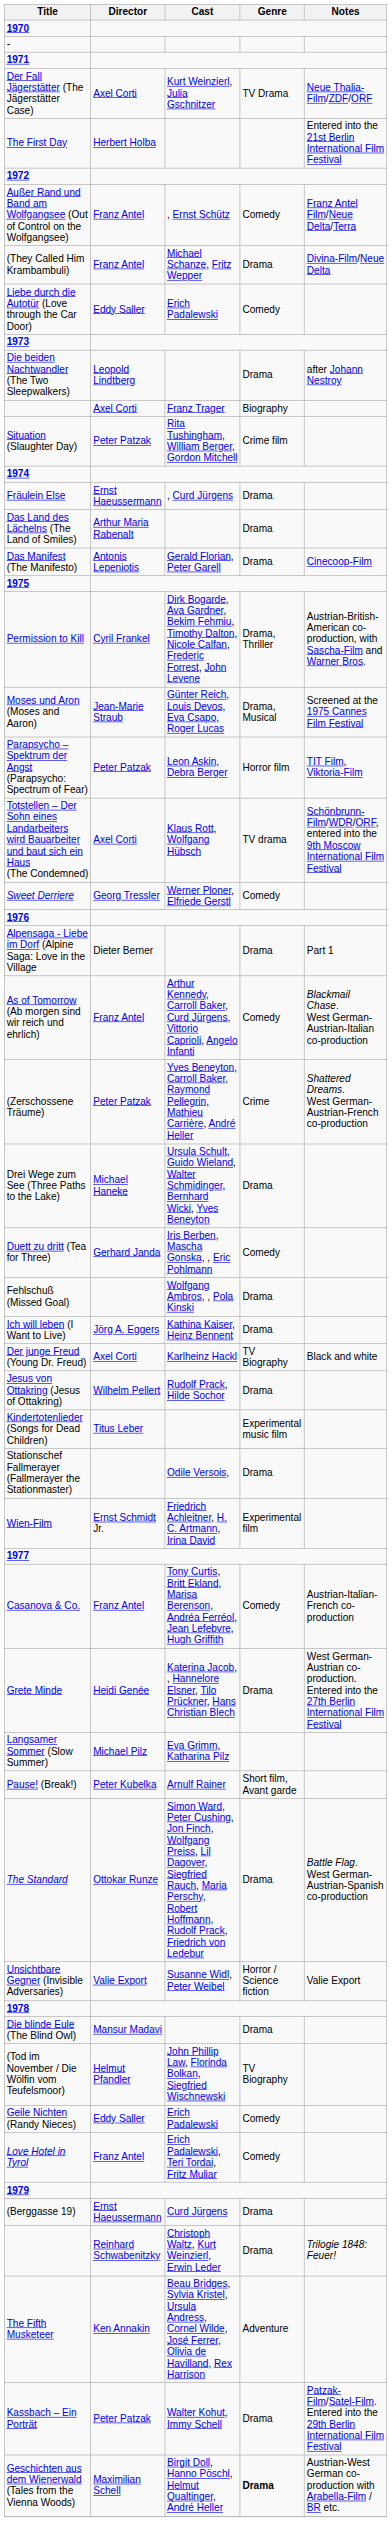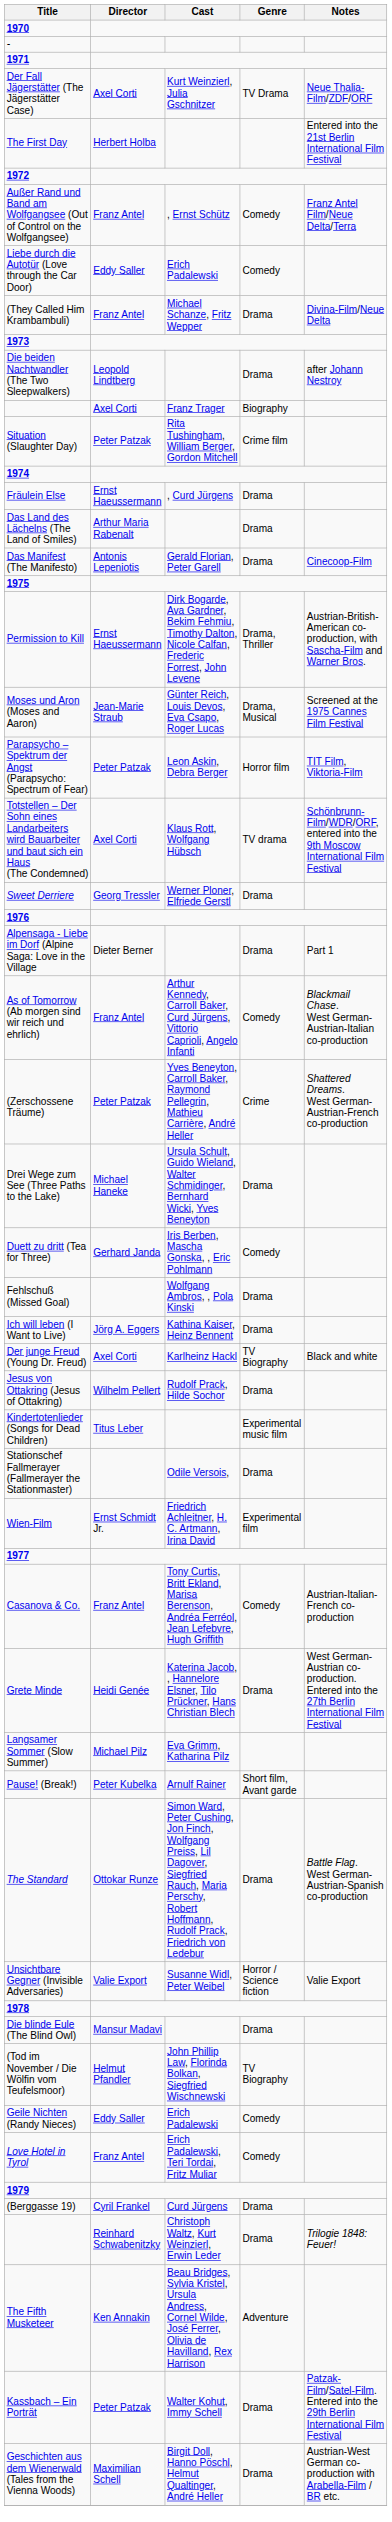rows swapped: Liebe durch die Autotür (Love through the Car Door) <-> (They Called Him Krambambuli)
Permission to Kill | Director: Cyril Frankel -> Ernst Haeussermann
Sweet Derriere | Genre: Comedy -> Drama
(Berggasse 19) | Director: Ernst Haeussermann -> Cyril Frankel
Geschichten aus dem Wienerwald (Tales from the Vienna Woods) | Genre: bold -> normal
